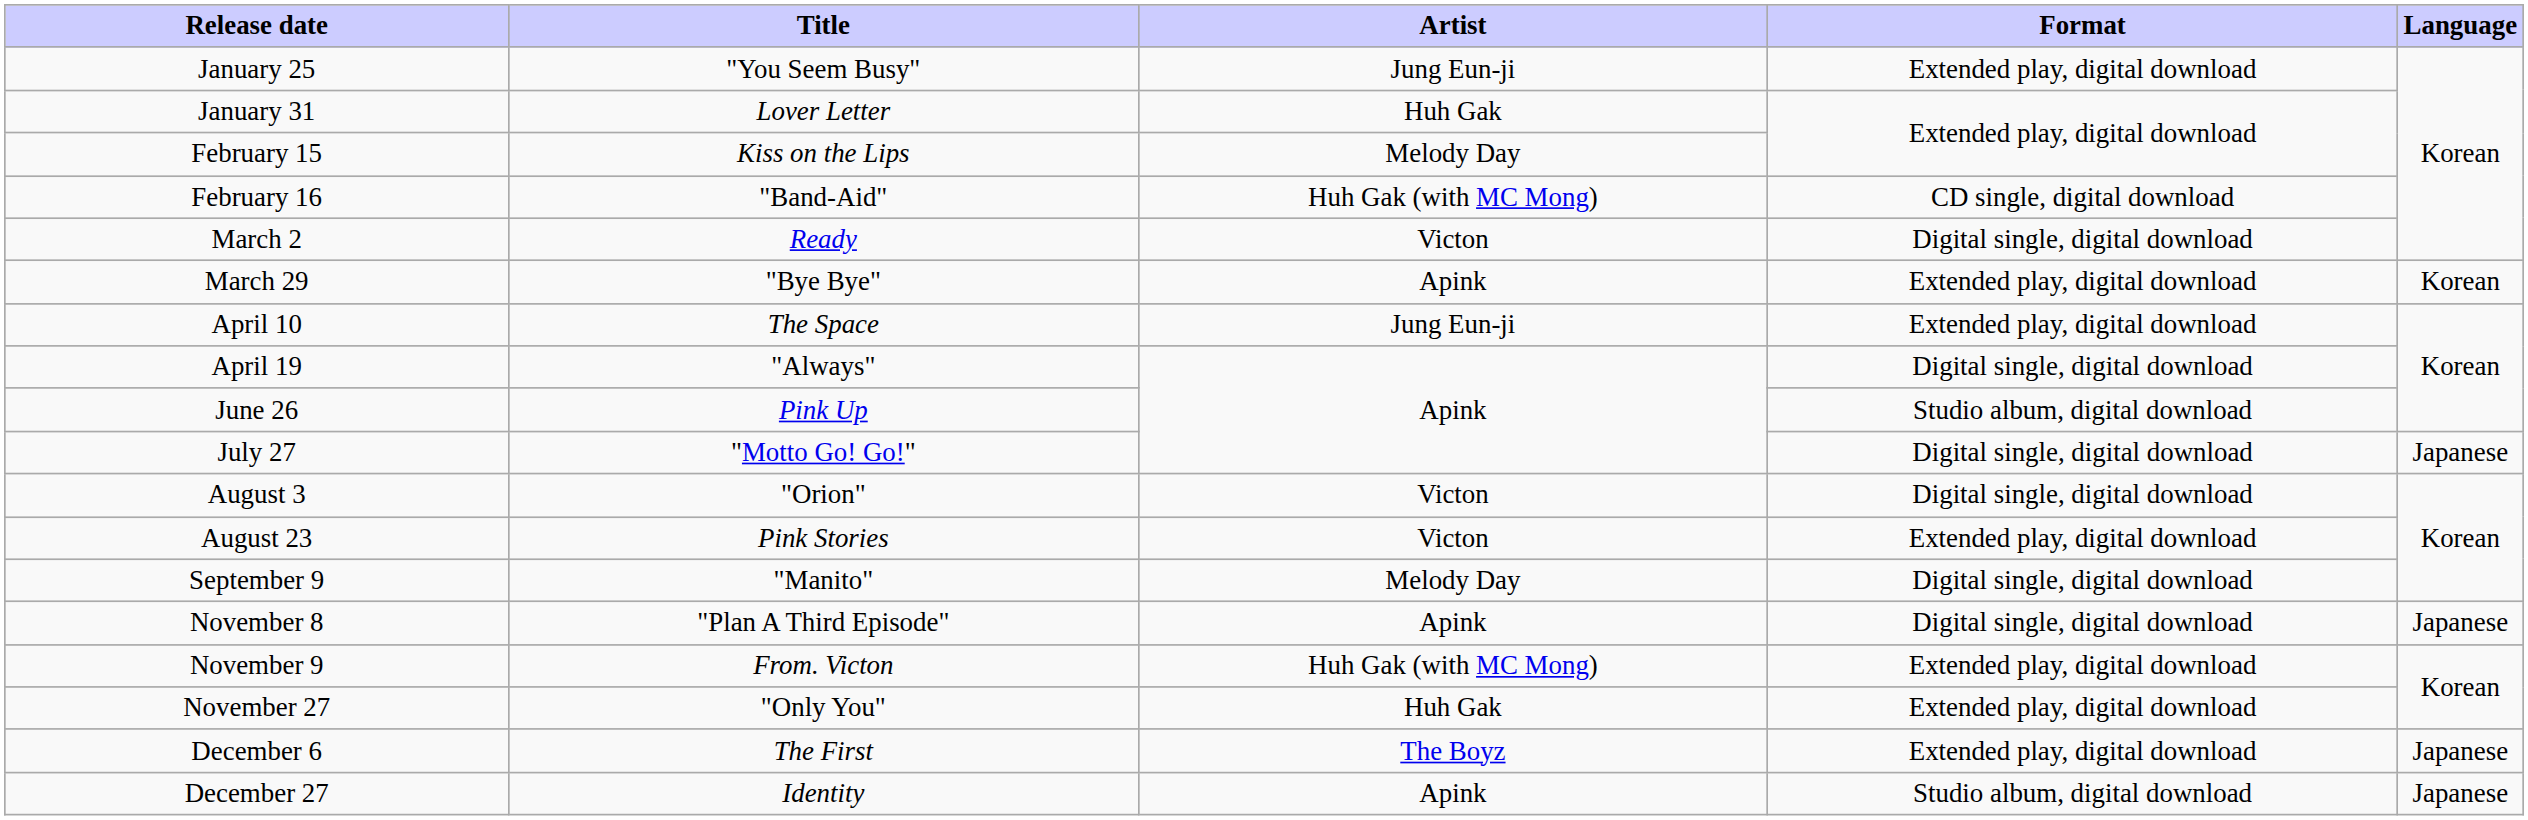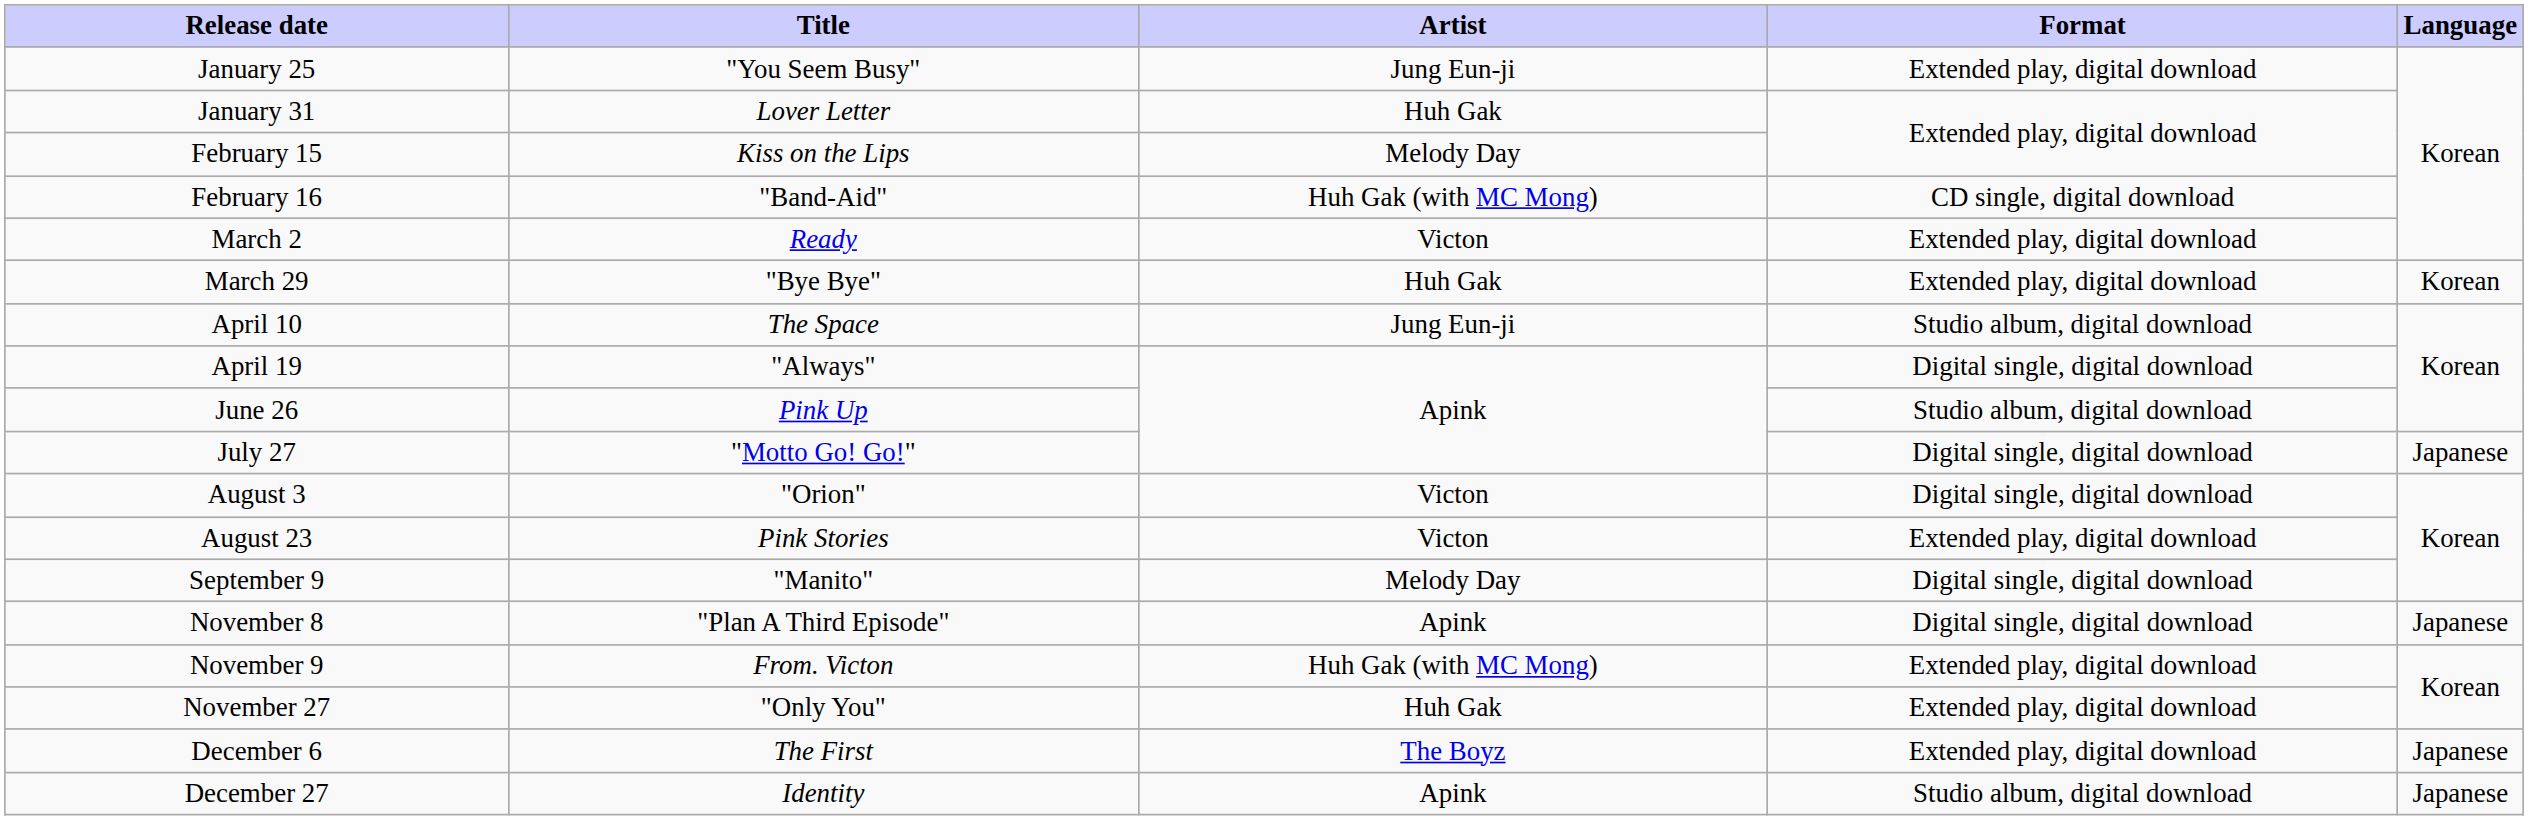March 2 | Format: Digital single, digital download -> Extended play, digital download
March 29 | Artist: Apink -> Huh Gak
April 10 | Format: Extended play, digital download -> Studio album, digital download
